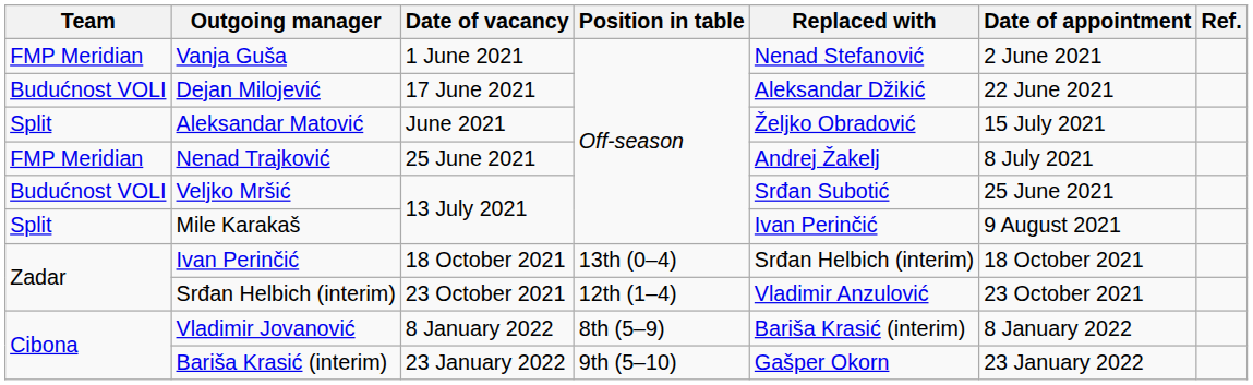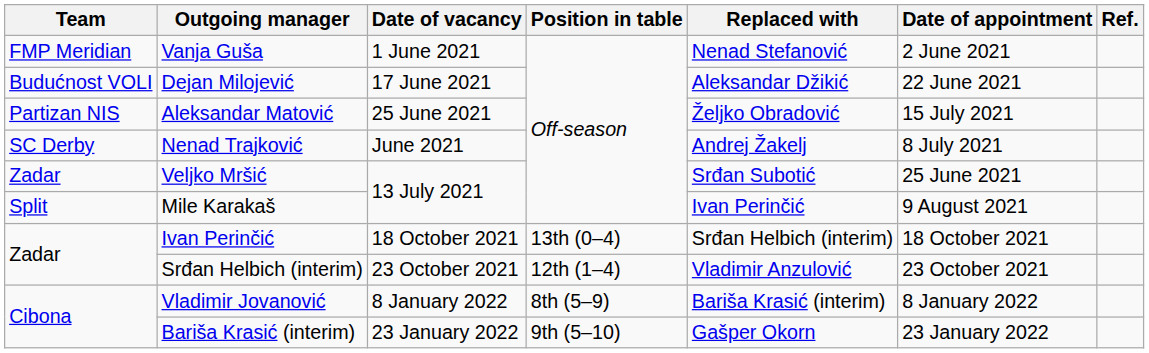Aleksandar Matović | Team: Split -> Partizan NIS
Aleksandar Matović | Date of vacancy: June 2021 -> 25 June 2021
Nenad Trajković | Team: FMP Meridian -> SC Derby
Nenad Trajković | Date of vacancy: 25 June 2021 -> June 2021
Veljko Mršić | Team: Budućnost VOLI -> Zadar
